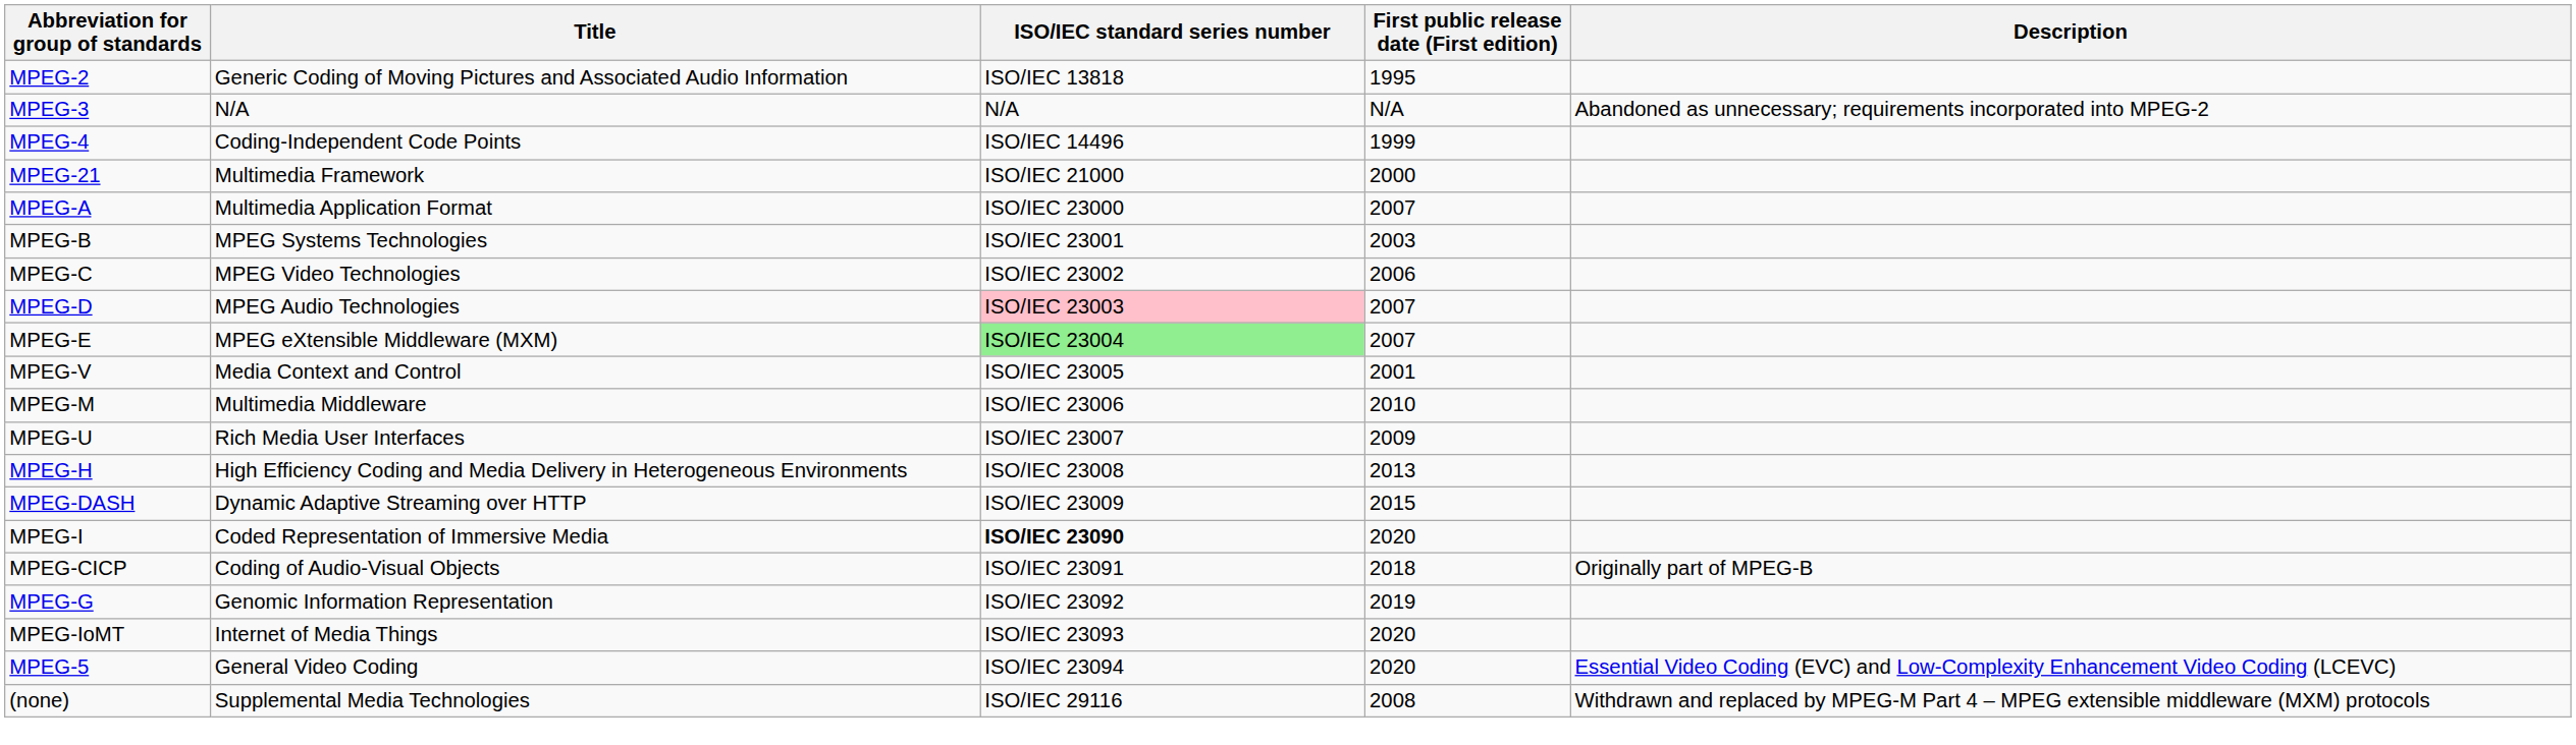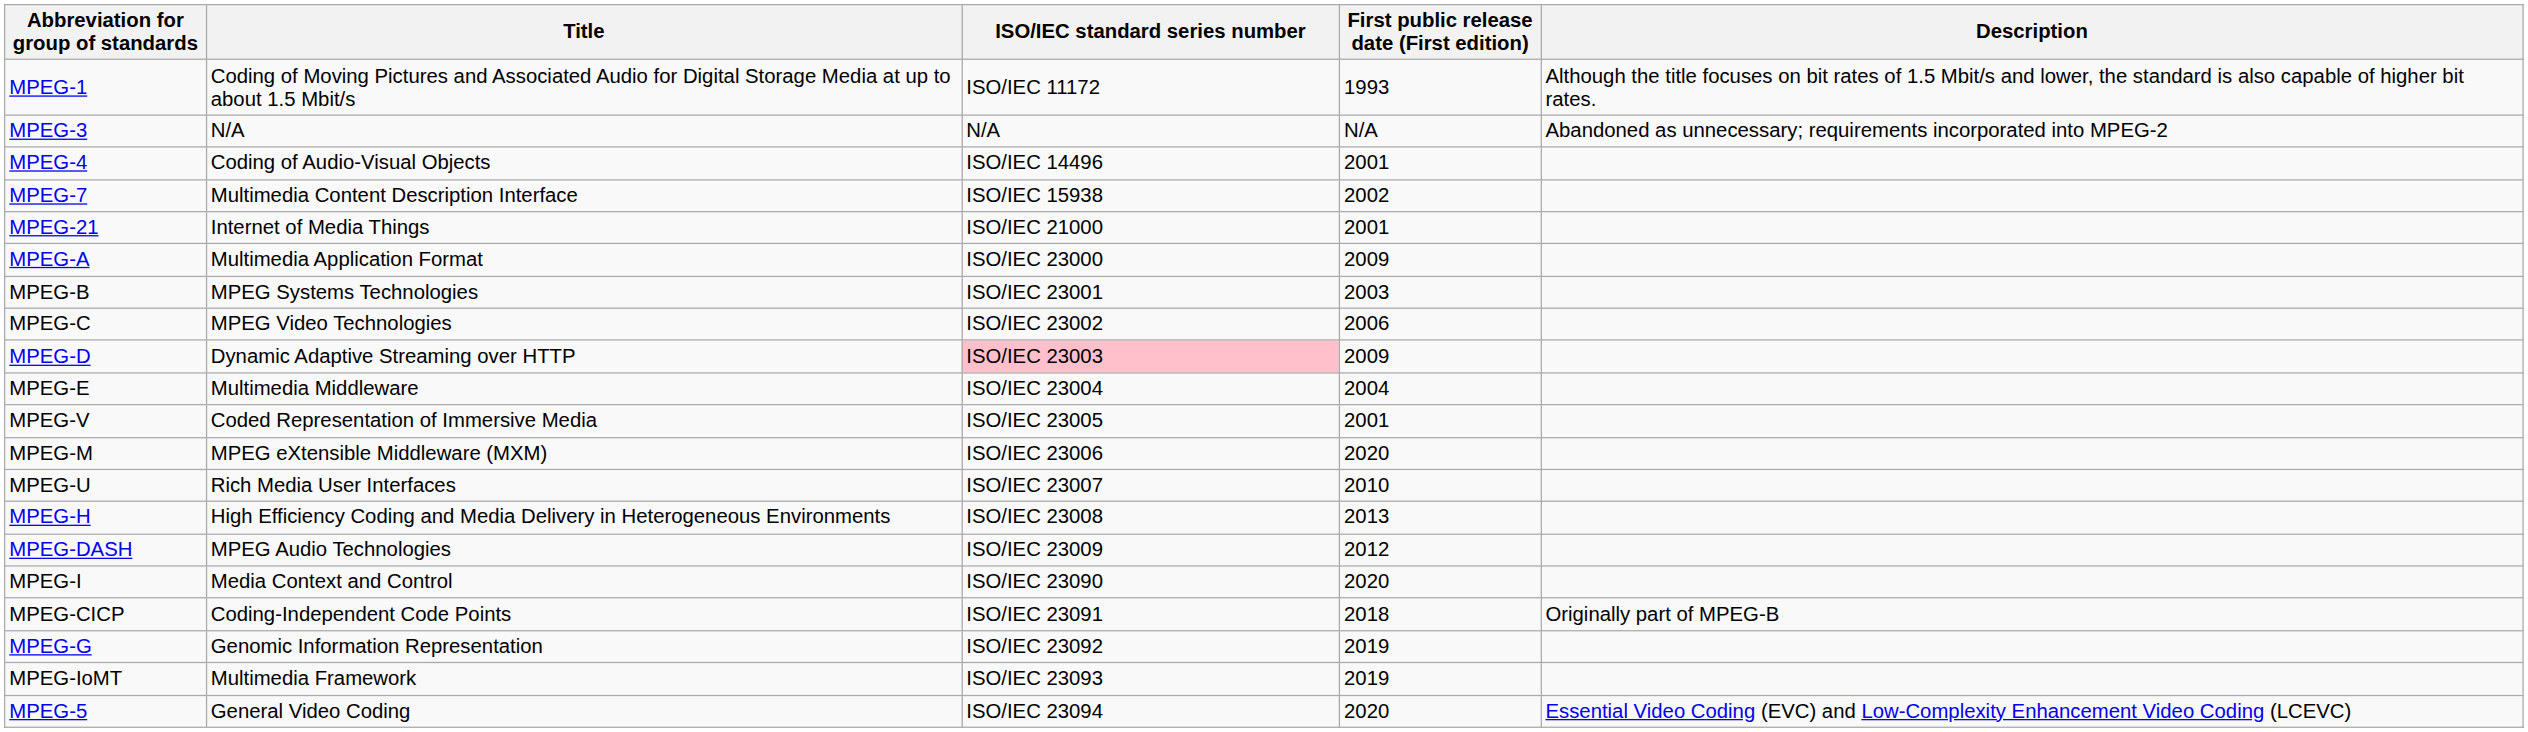+ row: MPEG-1 | Coding of Moving Pictures and Associated Audio for Digital Storage Media at up to about 1.5 Mbit/s | ISO/IEC 11172 | 1993 | Although the title focuses on bit rates of 1.5 Mbit/s and lower, the standard is also capable of higher bit rates.
- row: MPEG-2 | Generic Coding of Moving Pictures and Associated Audio Information | ISO/IEC 13818 | 1995
MPEG-4 | Title: Coding-Independent Code Points -> Coding of Audio-Visual Objects
MPEG-4 | First public release date (First edition): 1999 -> 2001
+ row: MPEG-7 | Multimedia Content Description Interface | ISO/IEC 15938 | 2002
MPEG-21 | Title: Multimedia Framework -> Internet of Media Things
MPEG-21 | First public release date (First edition): 2000 -> 2001
MPEG-A | First public release date (First edition): 2007 -> 2009
MPEG-D | Title: MPEG Audio Technologies -> Dynamic Adaptive Streaming over HTTP
MPEG-D | First public release date (First edition): 2007 -> 2009
MPEG-E | Title: MPEG eXtensible Middleware (MXM) -> Multimedia Middleware
MPEG-E | ISO/IEC standard series number: lightgreen background -> no background
MPEG-E | First public release date (First edition): 2007 -> 2004
MPEG-V | Title: Media Context and Control -> Coded Representation of Immersive Media
MPEG-M | Title: Multimedia Middleware -> MPEG eXtensible Middleware (MXM)
MPEG-M | First public release date (First edition): 2010 -> 2020
MPEG-U | First public release date (First edition): 2009 -> 2010
MPEG-DASH | Title: Dynamic Adaptive Streaming over HTTP -> MPEG Audio Technologies
MPEG-DASH | First public release date (First edition): 2015 -> 2012
MPEG-I | Title: Coded Representation of Immersive Media -> Media Context and Control
MPEG-I | ISO/IEC standard series number: bold -> normal
MPEG-CICP | Title: Coding of Audio-Visual Objects -> Coding-Independent Code Points
MPEG-IoMT | Title: Internet of Media Things -> Multimedia Framework
MPEG-IoMT | First public release date (First edition): 2020 -> 2019
- row: (none) | Supplemental Media Technologies | ISO/IEC 29116 | 2008 | Withdrawn and replaced by MPEG-M Part 4 – MPEG extensible middleware (MXM) protocols
